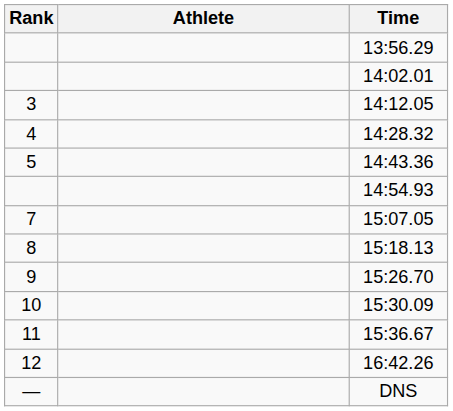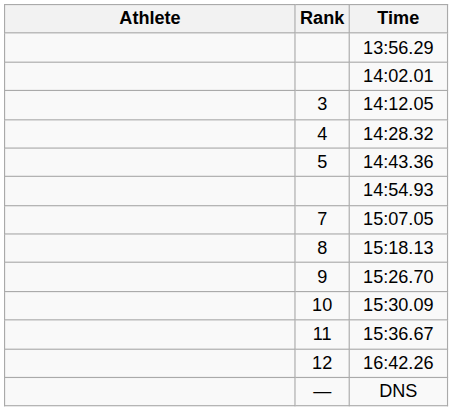columns swapped: Rank <-> Athlete
